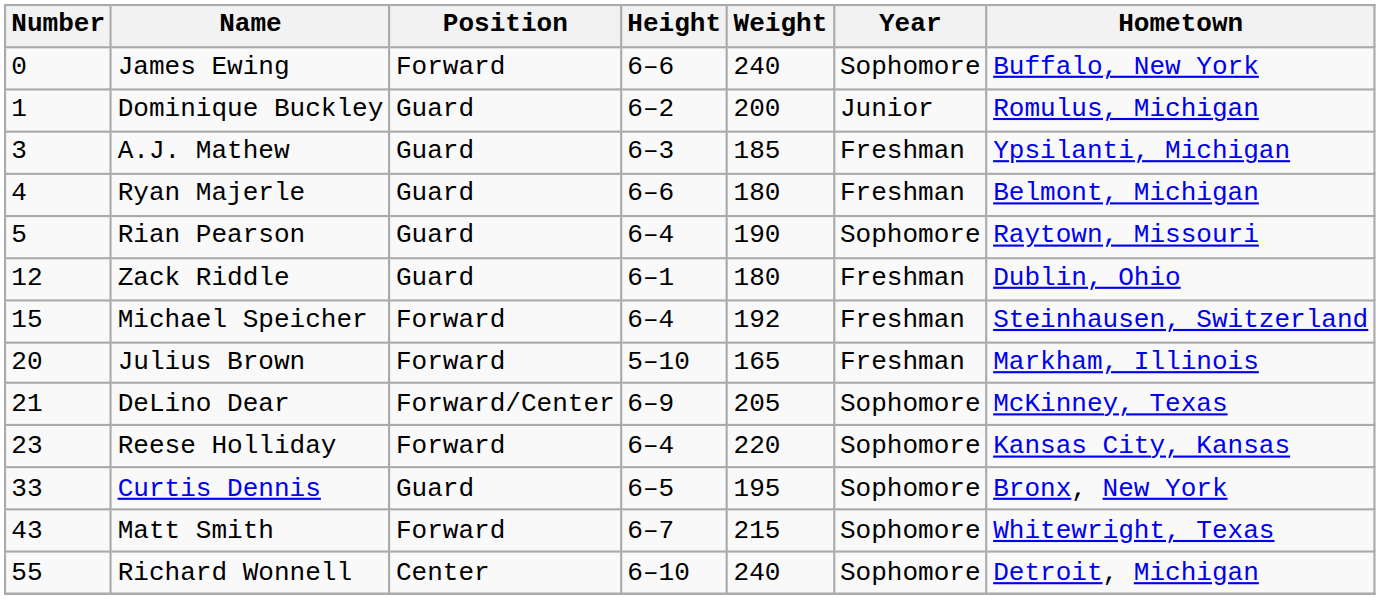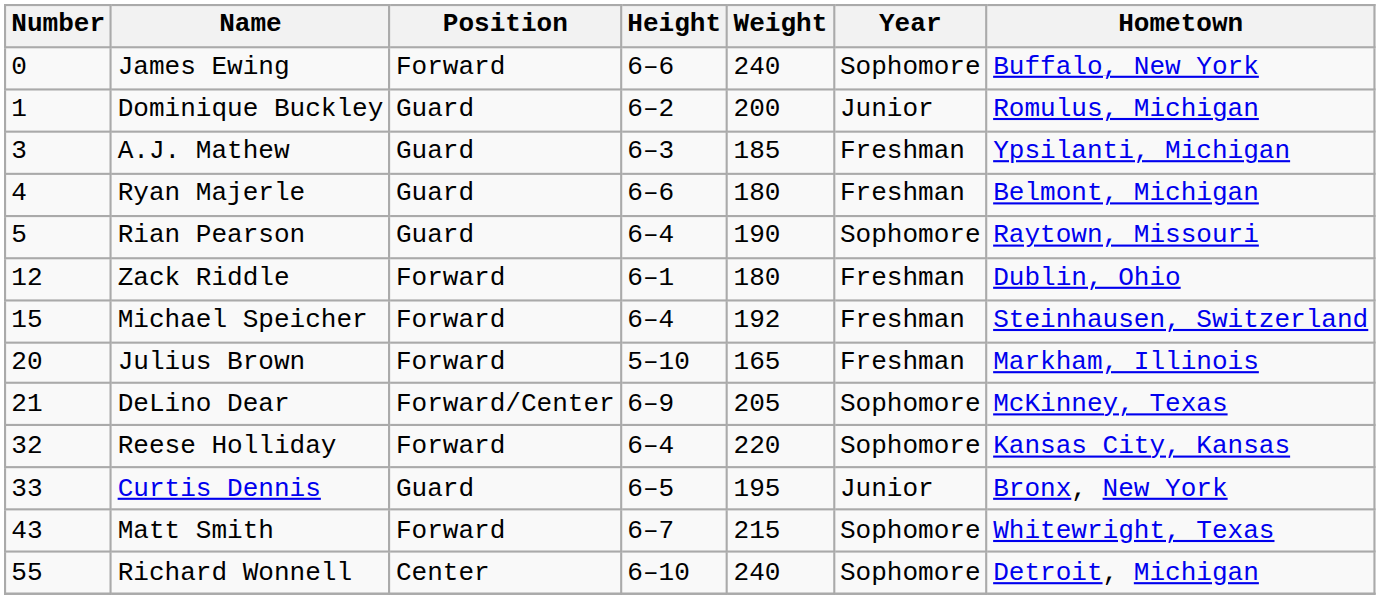Zack Riddle | Position: Guard -> Forward
Reese Holliday | Number: 23 -> 32
Curtis Dennis | Year: Sophomore -> Junior
